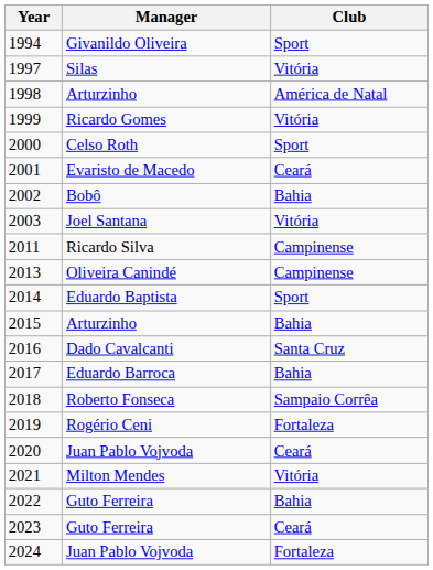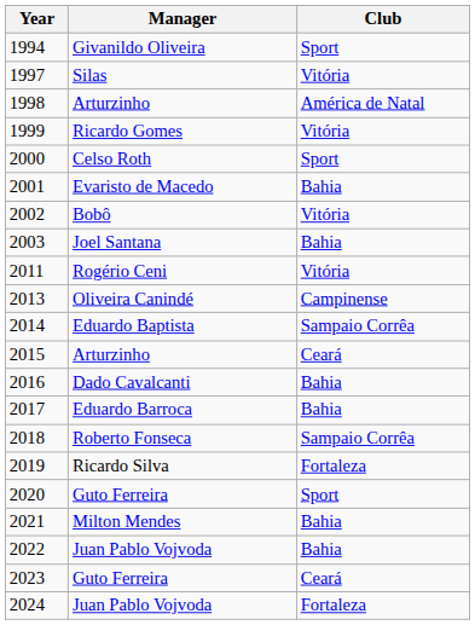2001 | Club: Ceará -> Bahia
2002 | Club: Bahia -> Vitória
2003 | Club: Vitória -> Bahia
2011 | Manager: Ricardo Silva -> Rogério Ceni
2011 | Club: Campinense -> Vitória
2014 | Club: Sport -> Sampaio Corrêa
2015 | Club: Bahia -> Ceará
2016 | Club: Santa Cruz -> Bahia
2019 | Manager: Rogério Ceni -> Ricardo Silva
2020 | Manager: Juan Pablo Vojvoda -> Guto Ferreira
2020 | Club: Ceará -> Sport
2021 | Club: Vitória -> Bahia
2022 | Manager: Guto Ferreira -> Juan Pablo Vojvoda
